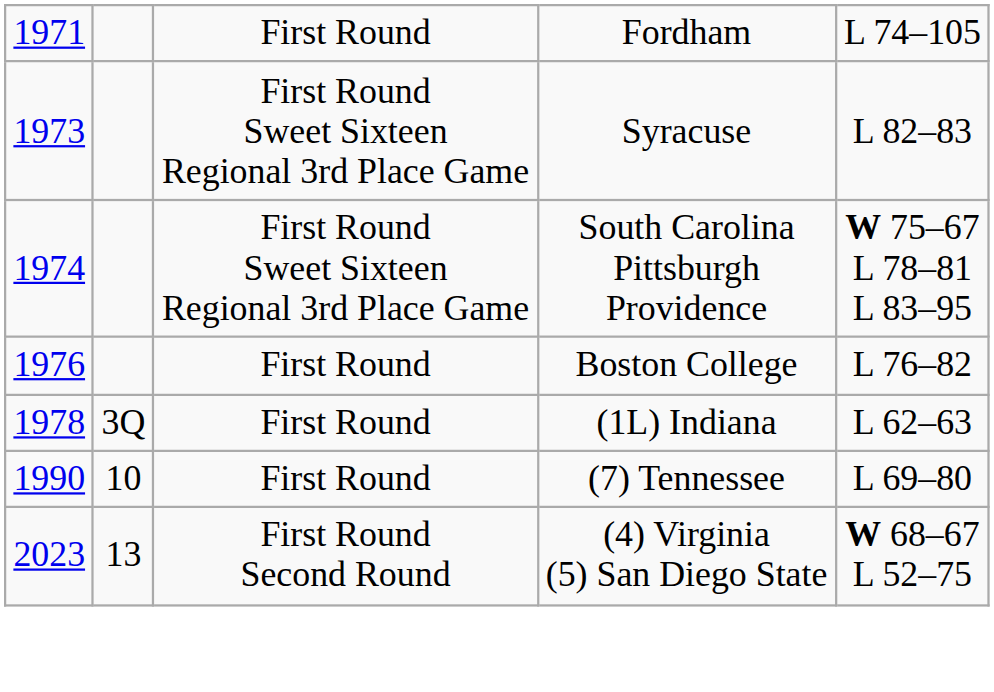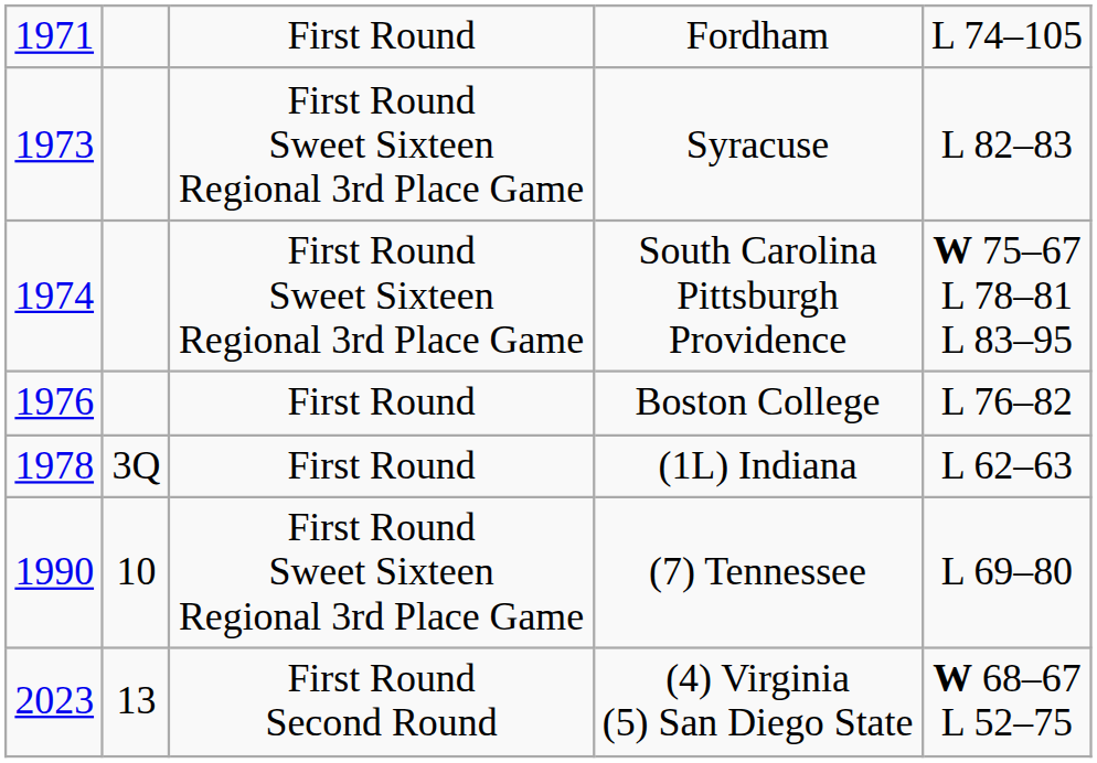(7) Tennessee | column 3: First Round -> First Round Sweet Sixteen Regional 3rd Place Game
